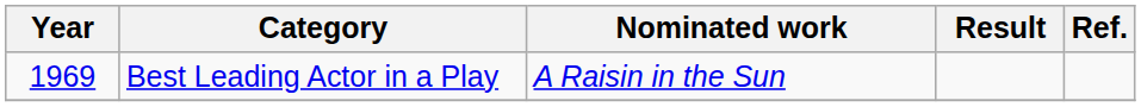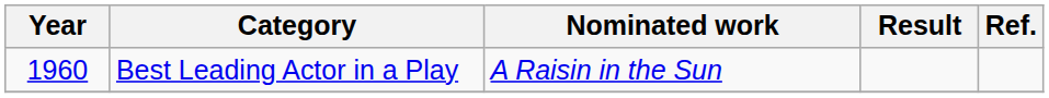Best Leading Actor in a Play | Year: 1969 -> 1960
